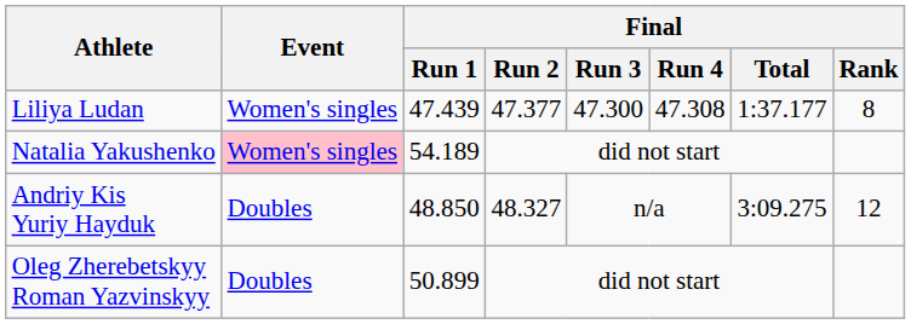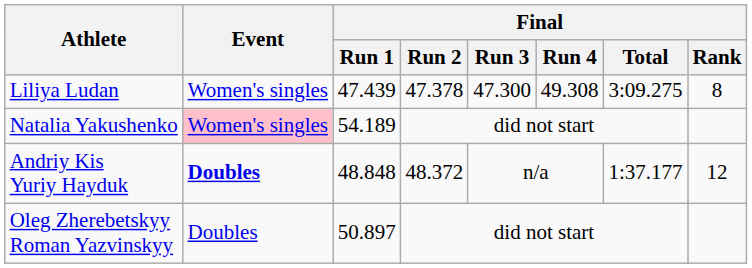Liliya Ludan | Final / Run 2: 47.377 -> 47.378
Liliya Ludan | Final / Run 4: 47.308 -> 49.308
Liliya Ludan | Final / Total: 1:37.177 -> 3:09.275
Andriy Kis Yuriy Hayduk | Event: normal -> bold
Andriy Kis Yuriy Hayduk | Final / Run 1: 48.850 -> 48.848
Andriy Kis Yuriy Hayduk | Final / Run 2: 48.327 -> 48.372
Andriy Kis Yuriy Hayduk | Final / Total: 3:09.275 -> 1:37.177
Oleg Zherebetskyy Roman Yazvinskyy | Final / Run 1: 50.899 -> 50.897
